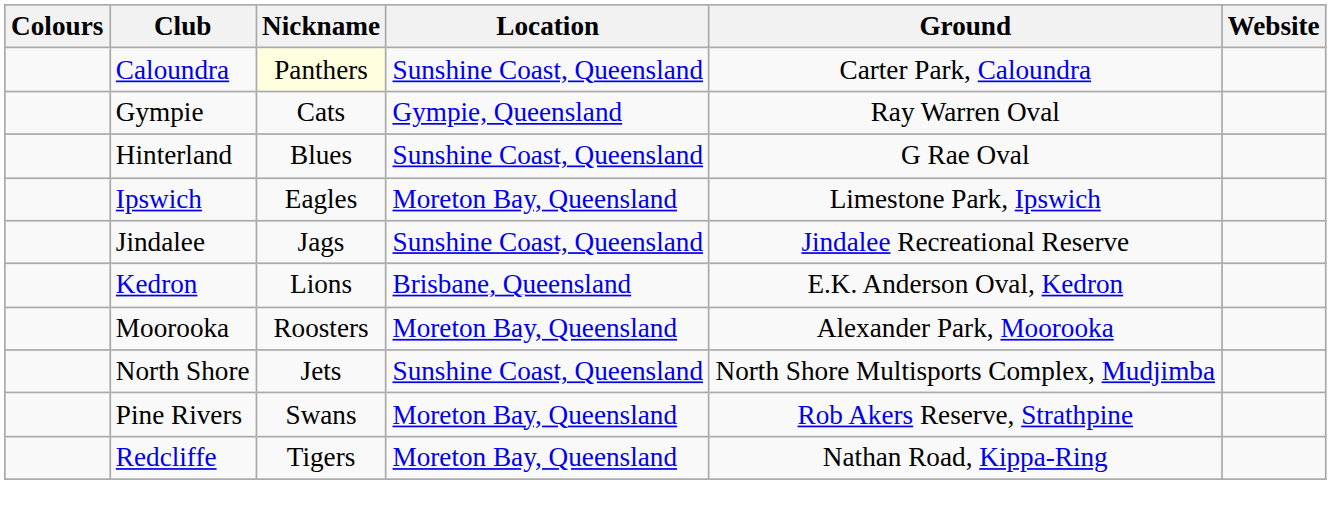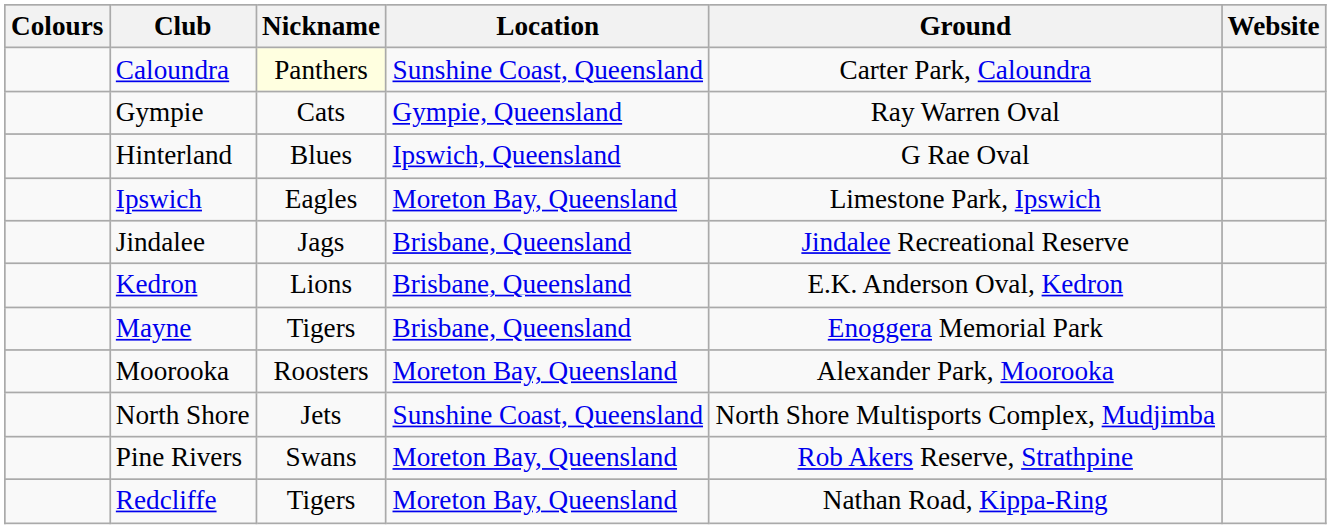Hinterland | Location: Sunshine Coast, Queensland -> Ipswich, Queensland
Jindalee | Location: Sunshine Coast, Queensland -> Brisbane, Queensland
+ row: Mayne | Tigers | Brisbane, Queensland | Enoggera Memorial Park
